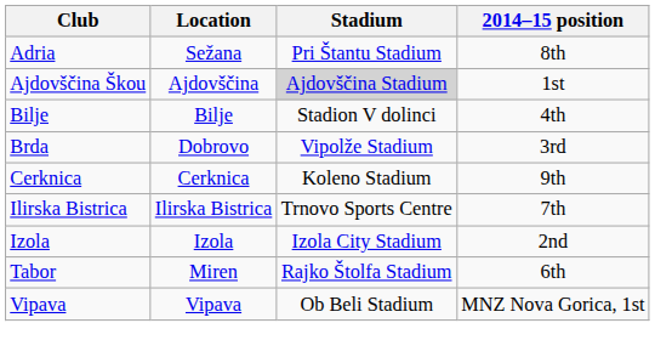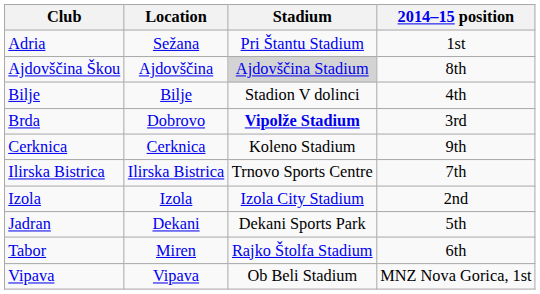Adria | 2014–15 position: 8th -> 1st
Ajdovščina Škou | 2014–15 position: 1st -> 8th
Brda | Stadium: normal -> bold
+ row: Jadran | Dekani | Dekani Sports Park | 5th
